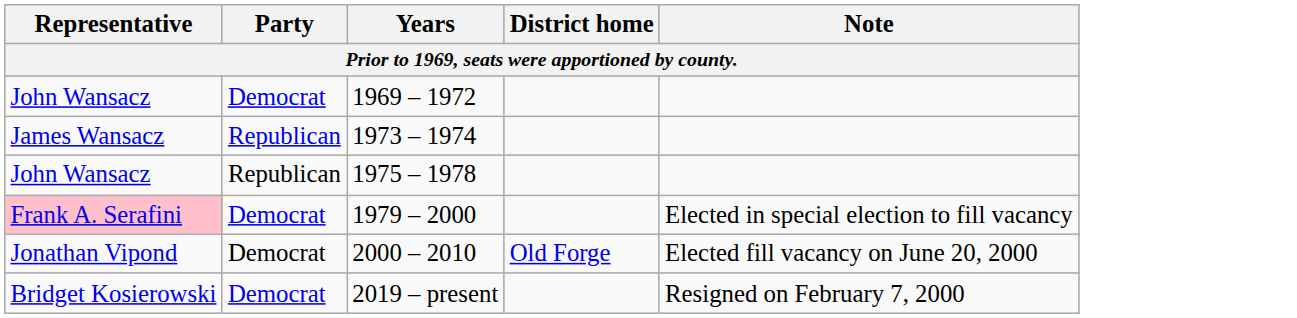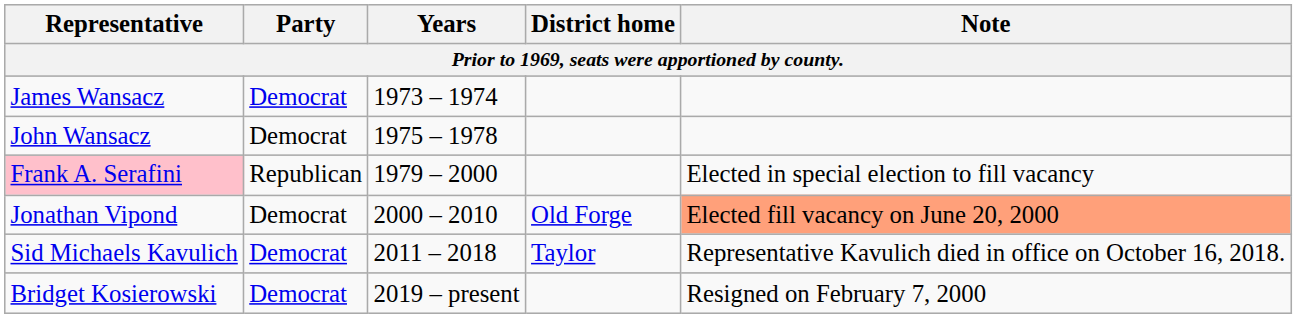- row: John Wansacz | Democrat | 1969 – 1972
1973 – 1974 | Party: Republican -> Democrat
1975 – 1978 | Party: Republican -> Democrat
1979 – 2000 | Party: Democrat -> Republican
2000 – 2010 | Note: no background -> lightsalmon background
+ row: Sid Michaels Kavulich | Democrat | 2011 – 2018 | Taylor | Representative Kavulich died in office on October 16, 2018.
